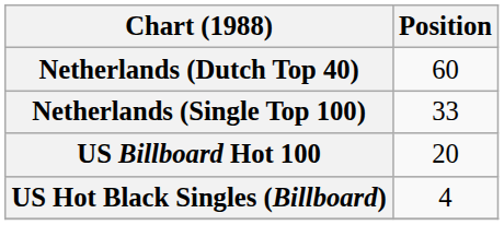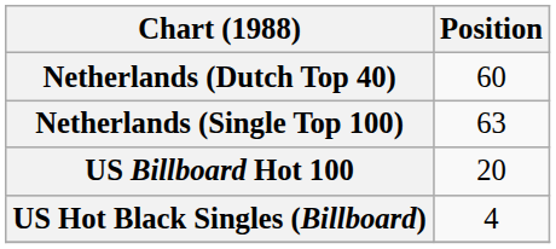Netherlands (Single Top 100) | Position: 33 -> 63
